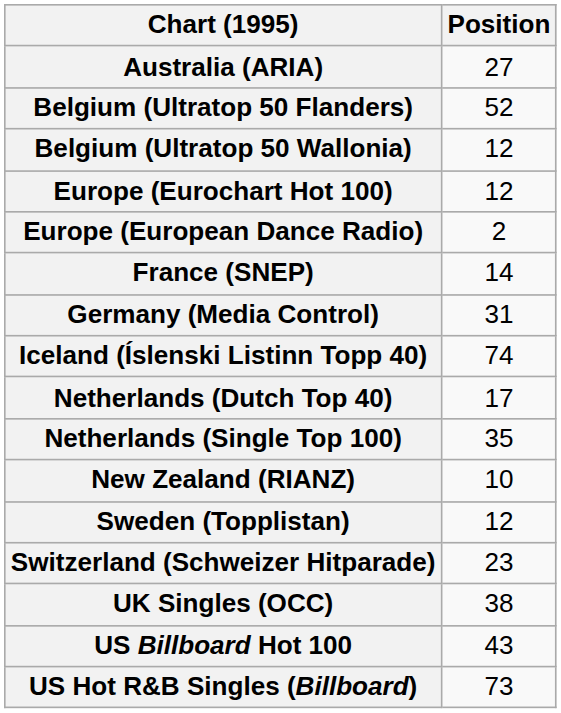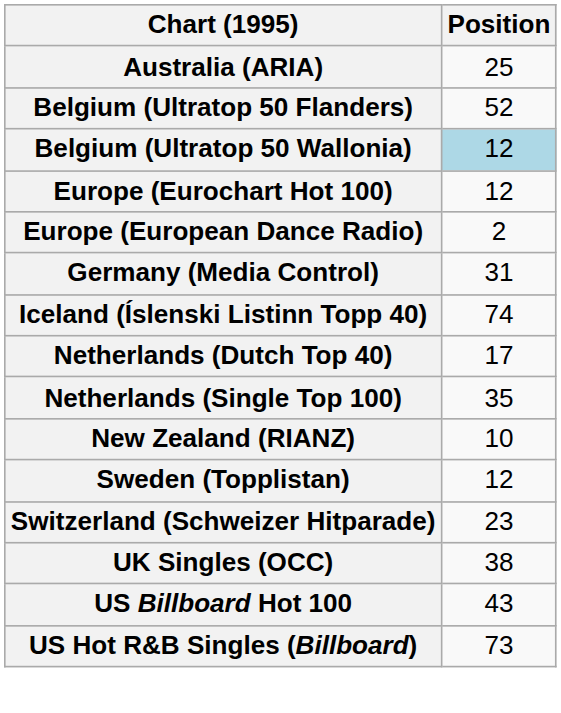Australia (ARIA) | Position: 27 -> 25
Belgium (Ultratop 50 Wallonia) | Position: no background -> lightblue background
- row: France (SNEP) | 14
